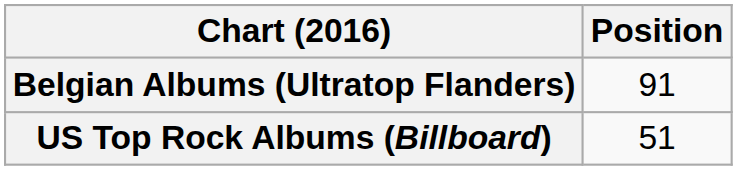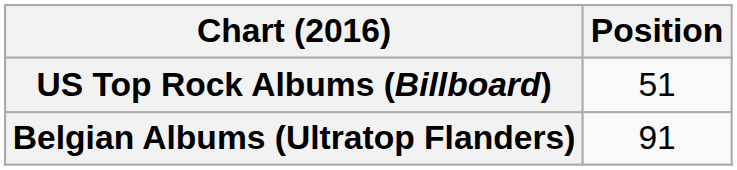rows swapped: Belgian Albums (Ultratop Flanders) <-> US Top Rock Albums (Billboard)
